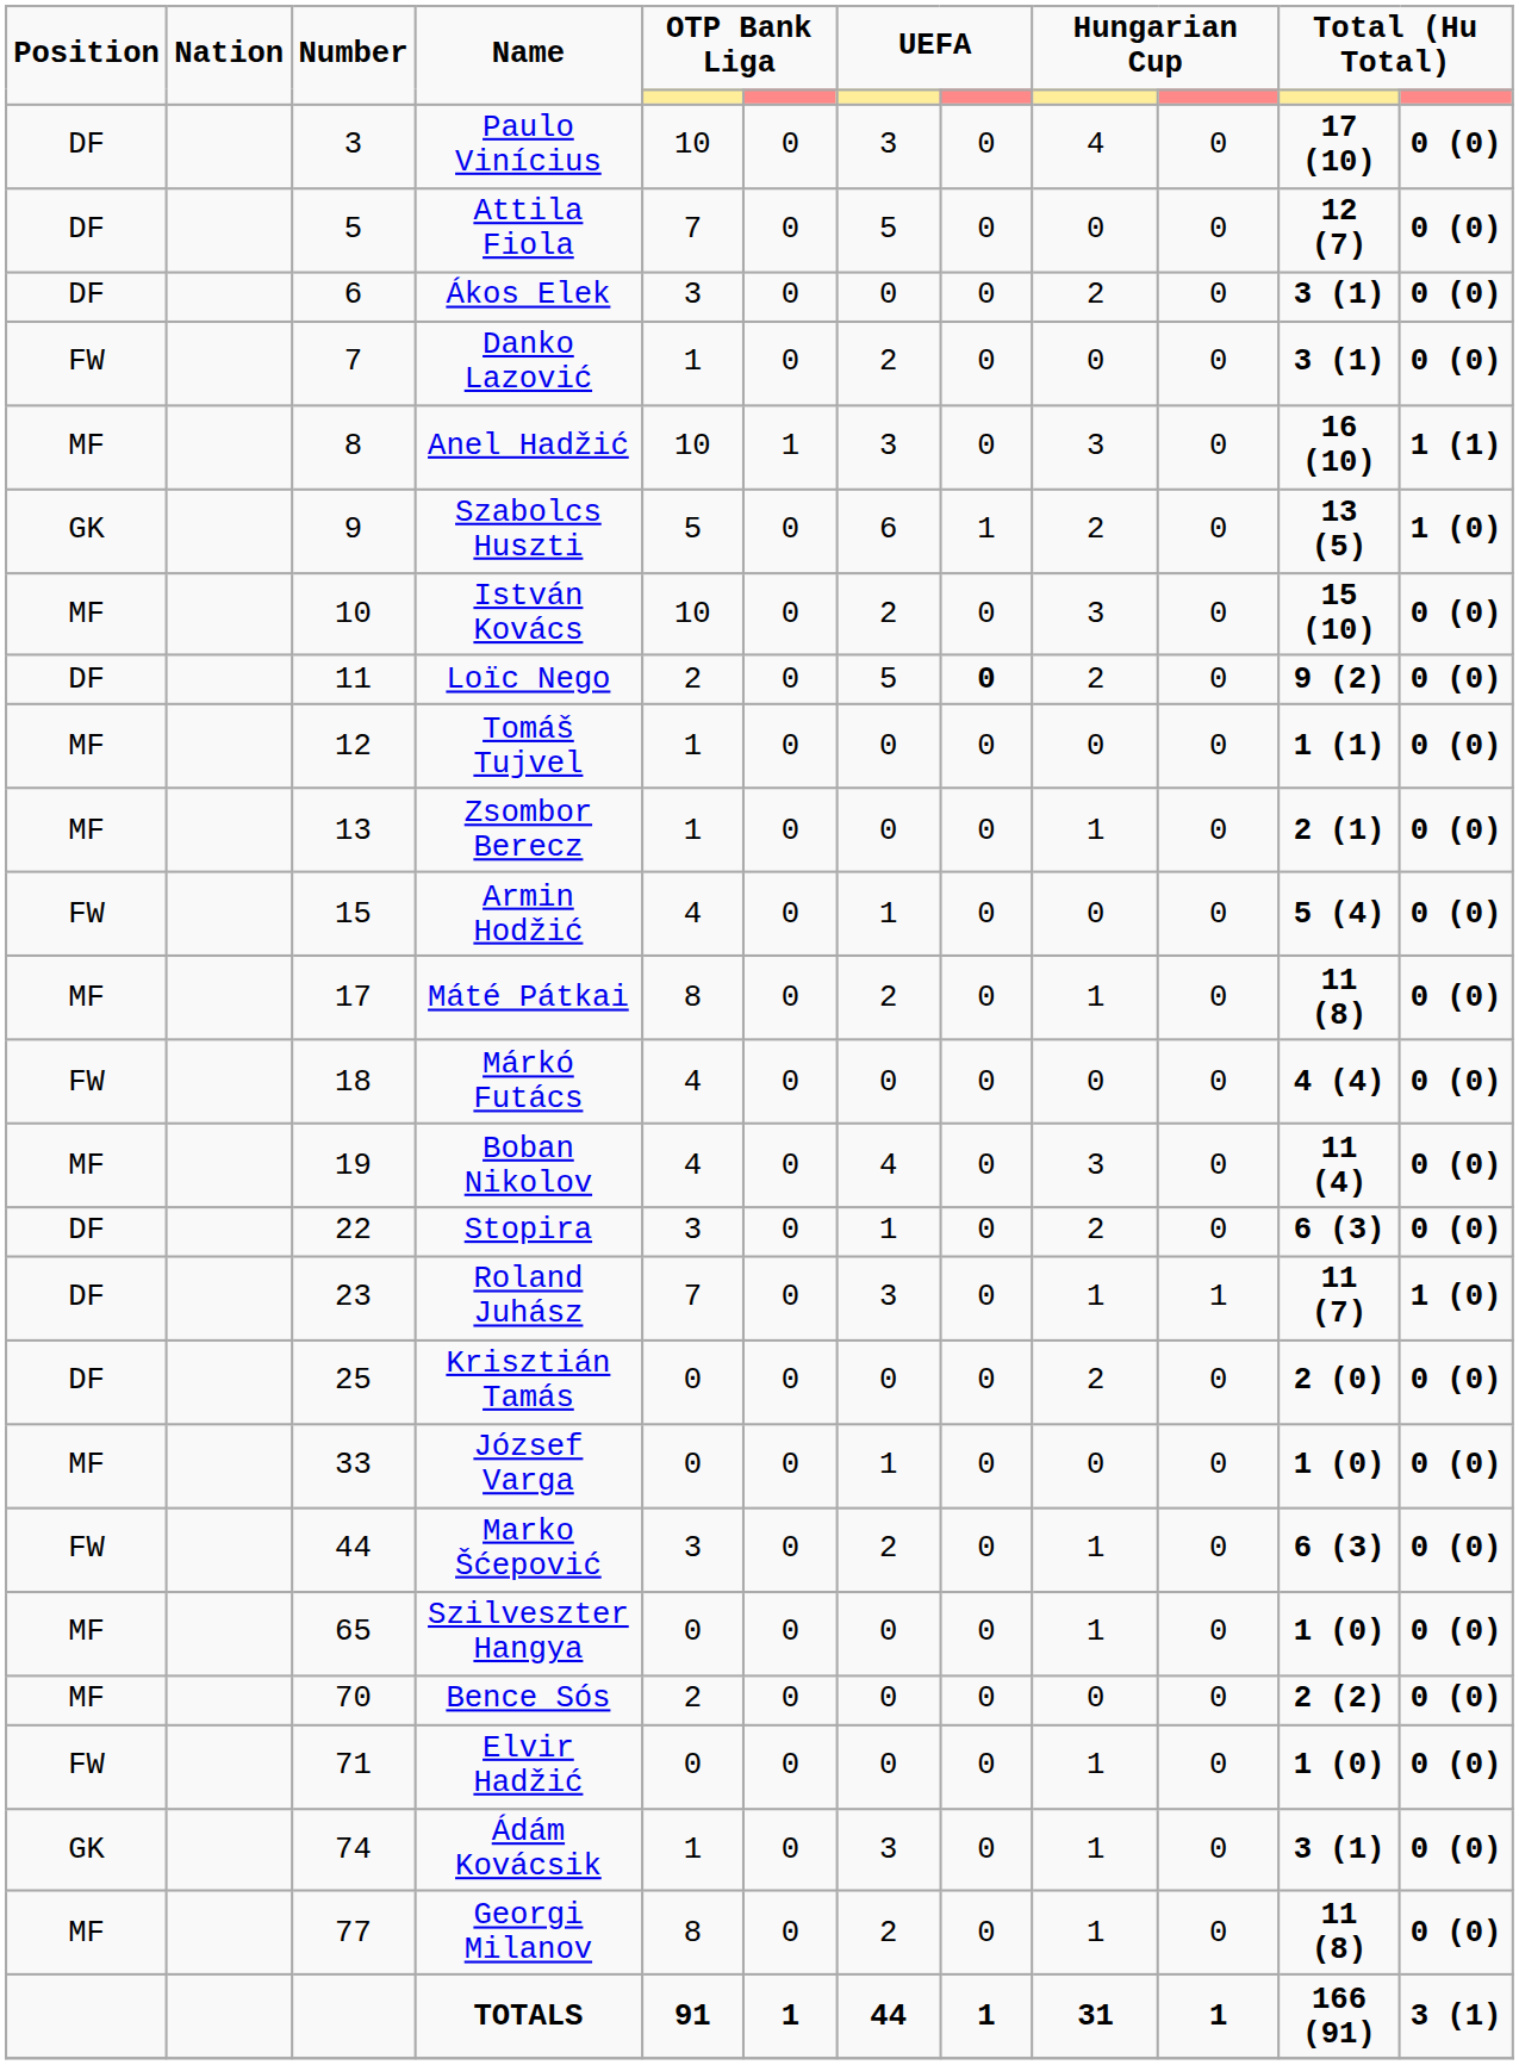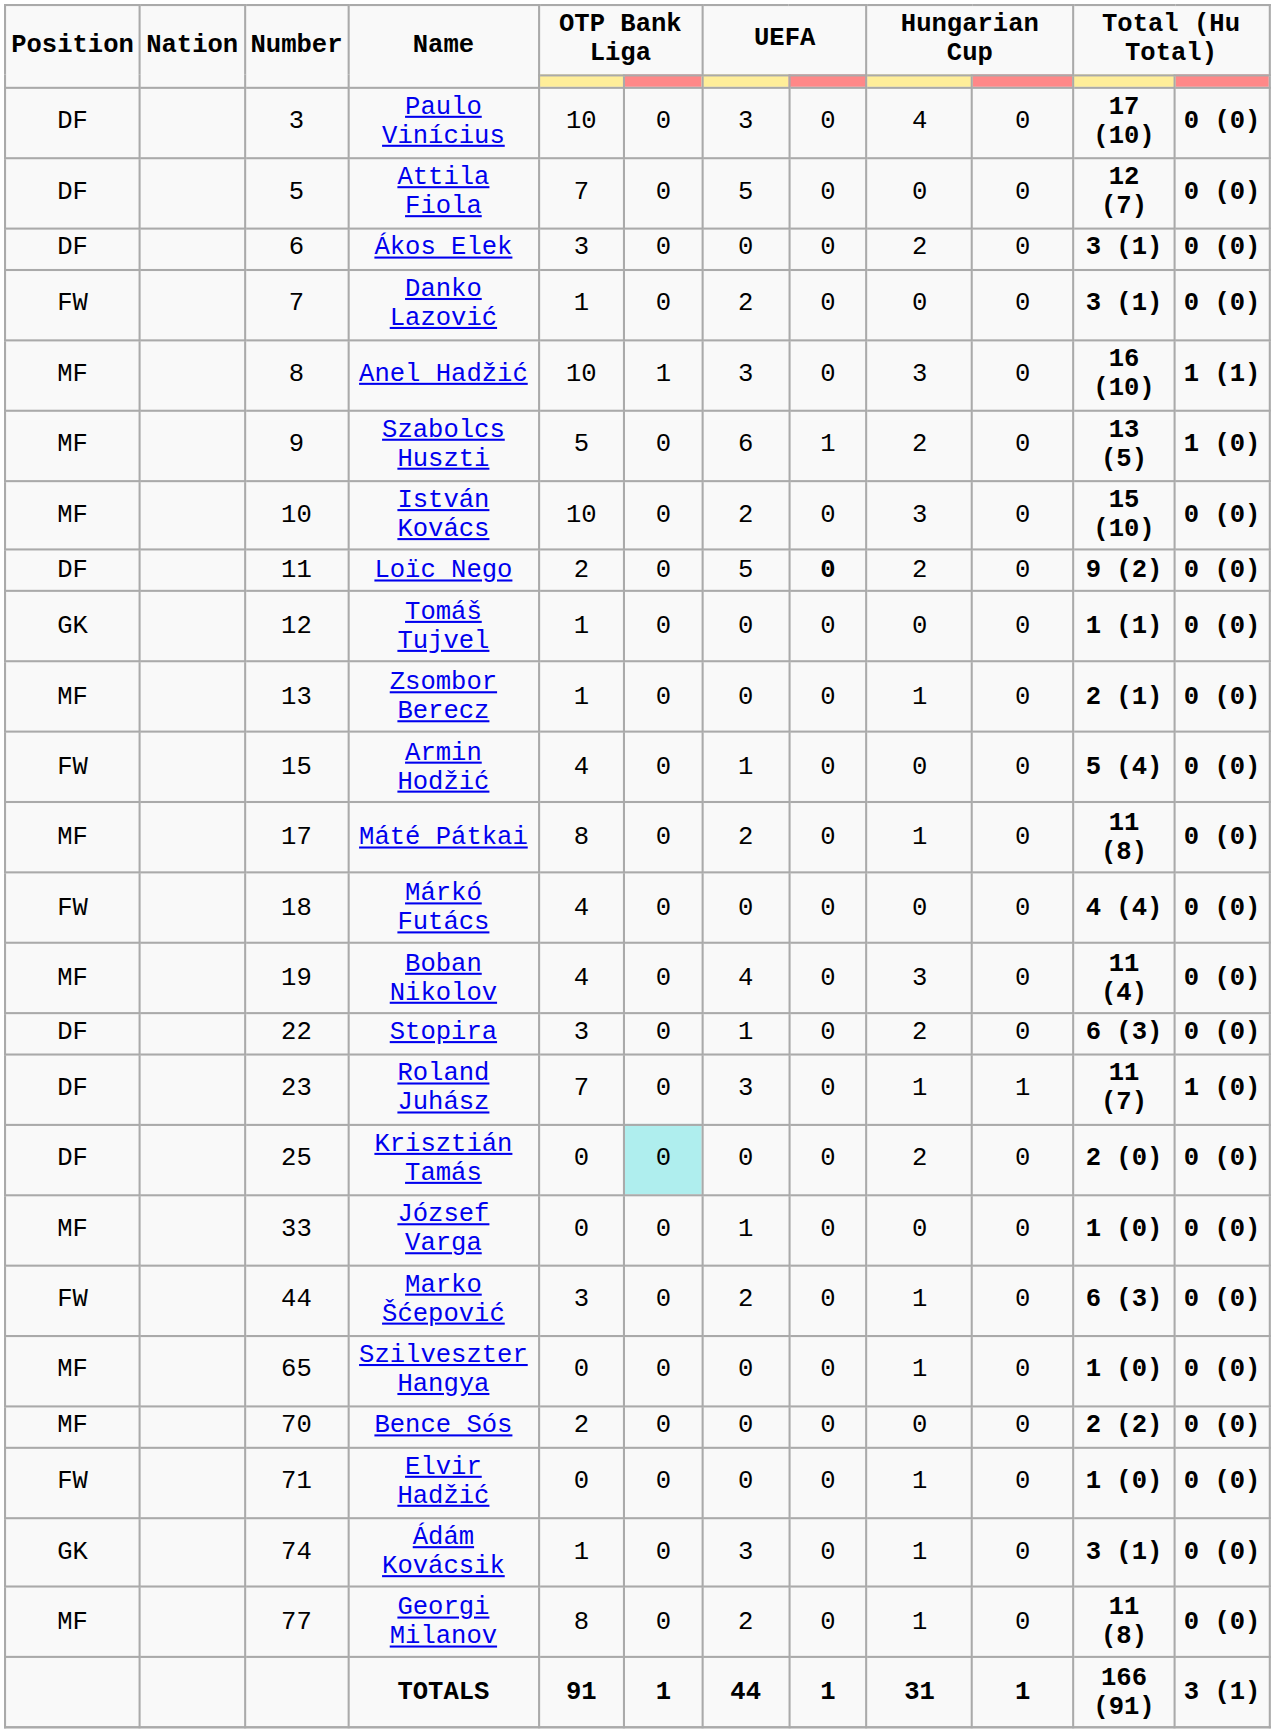Szabolcs Huszti | Position: GK -> MF
Tomáš Tujvel | Position: MF -> GK
Krisztián Tamás | column 6: no background -> paleturquoise background
